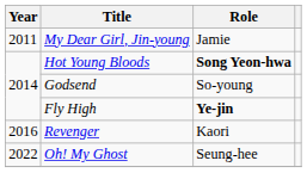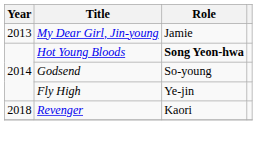My Dear Girl, Jin-young | Year: 2011 -> 2013
Fly High | Role: bold -> normal
Revenger | Year: 2016 -> 2018
- row: 2022 | Oh! My Ghost | Seung-hee
